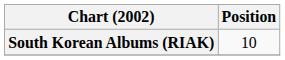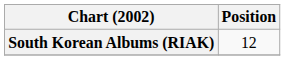South Korean Albums (RIAK) | Position: 10 -> 12
